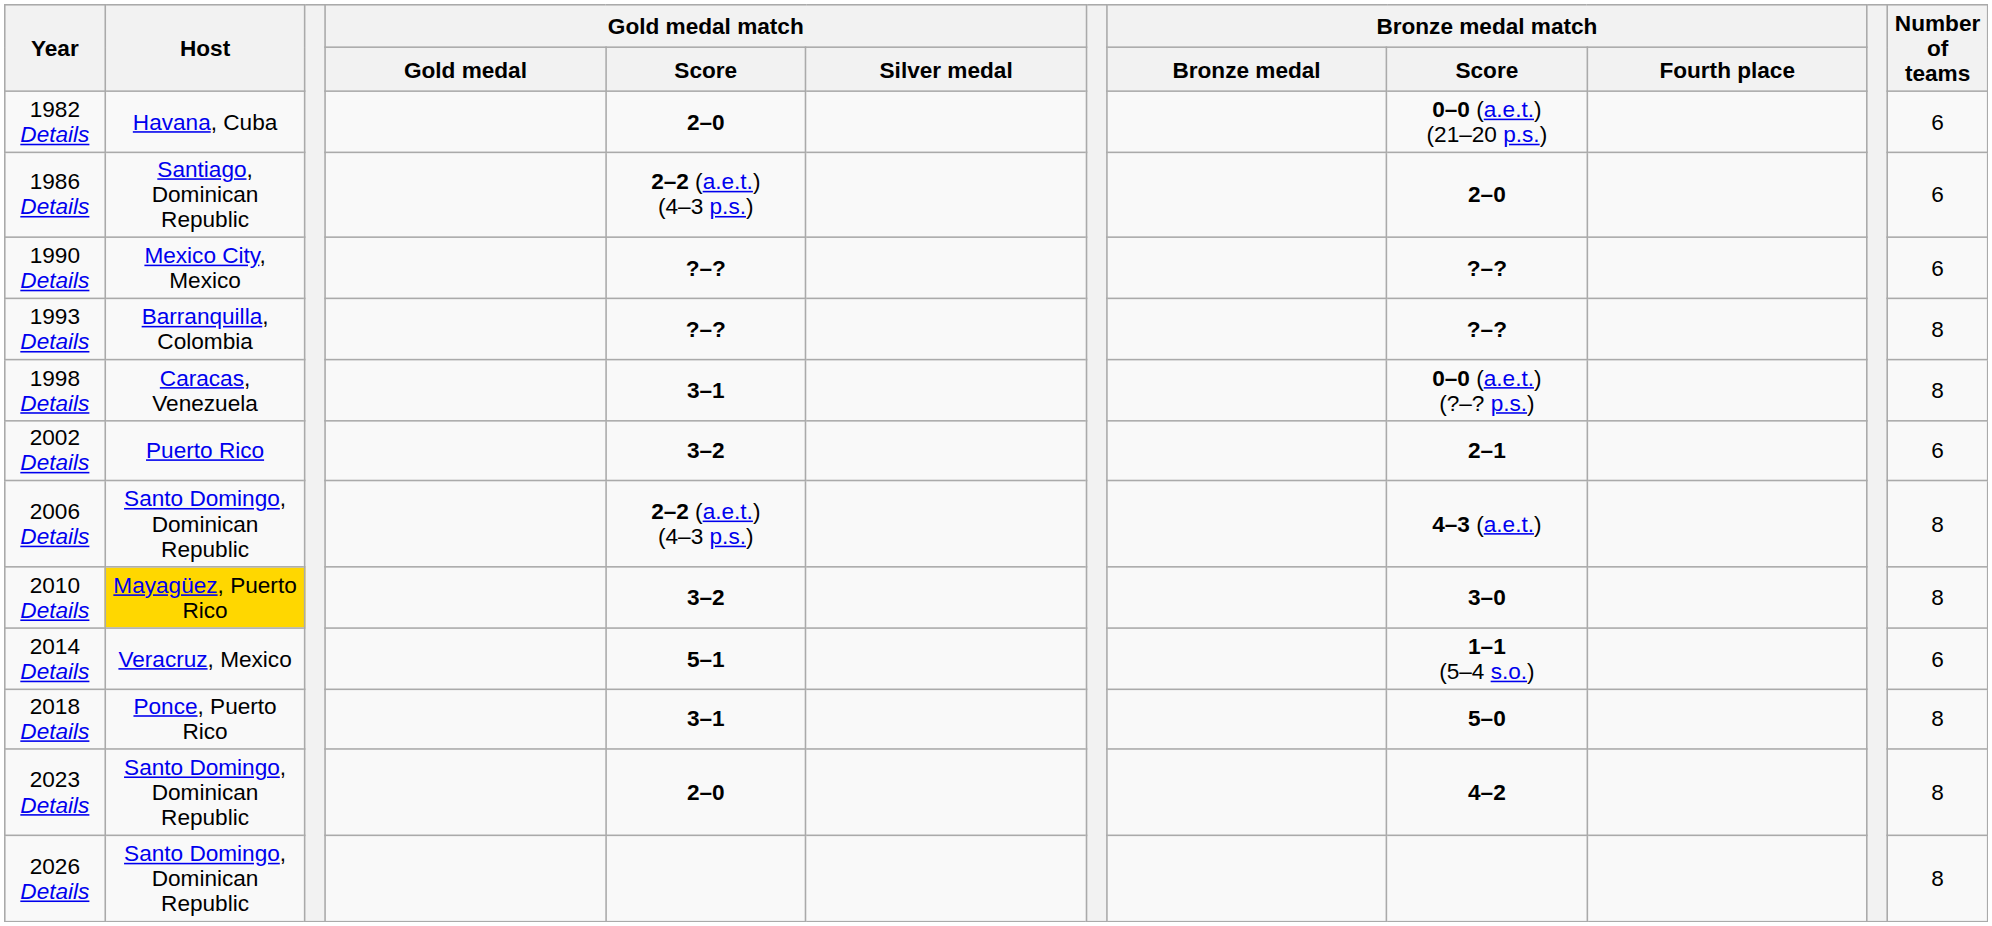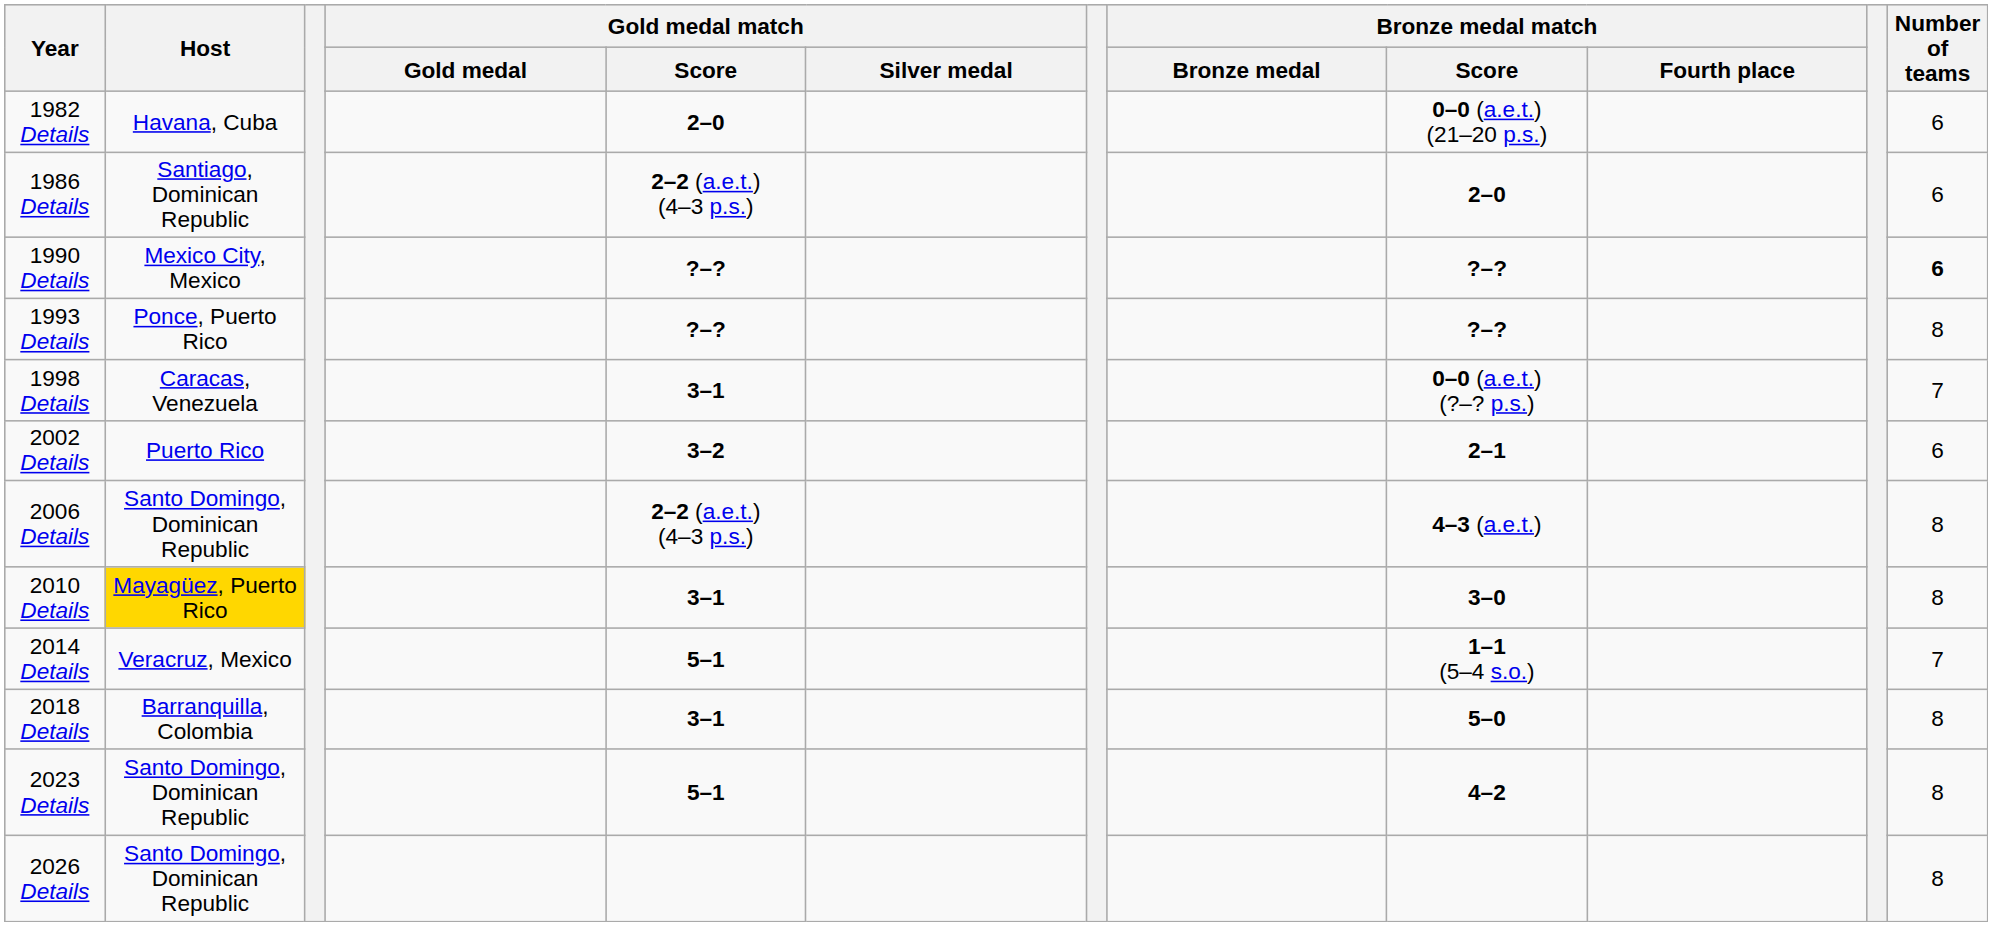1990 Details | Number of teams: normal -> bold
1993 Details | Host: Barranquilla, Colombia -> Ponce, Puerto Rico
1998 Details | Number of teams: 8 -> 7
2010 Details | Gold medal match / Score: 3–2 -> 3–1
2014 Details | Number of teams: 6 -> 7
2018 Details | Host: Ponce, Puerto Rico -> Barranquilla, Colombia
2023 Details | Gold medal match / Score: 2–0 -> 5–1
